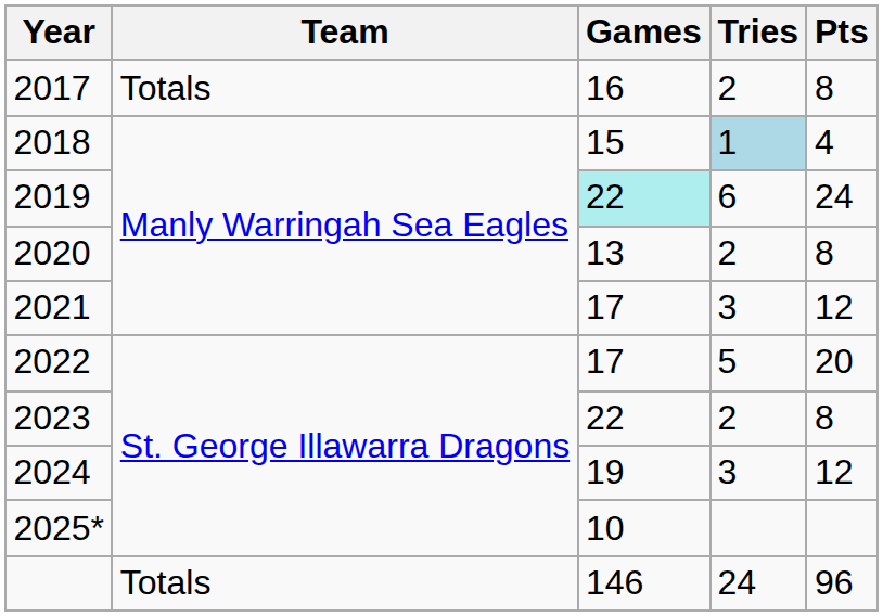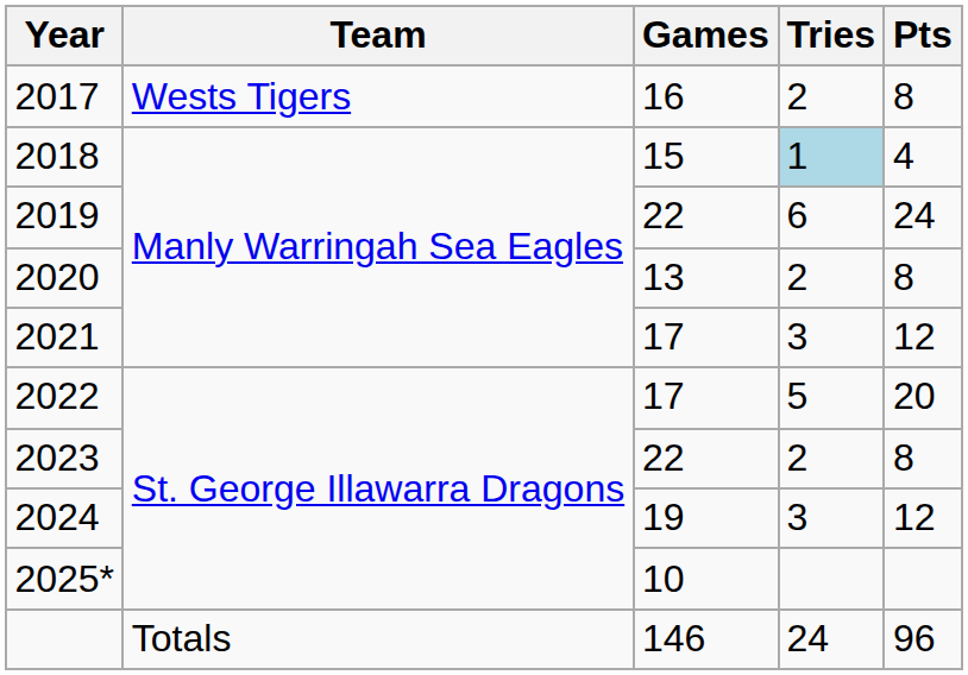2017 | Team: Totals -> Wests Tigers
2019 | Games: paleturquoise background -> no background
